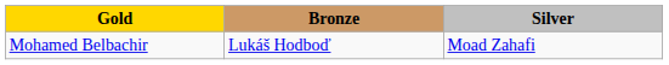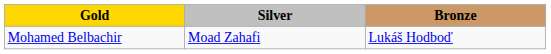columns swapped: Silver <-> Bronze
